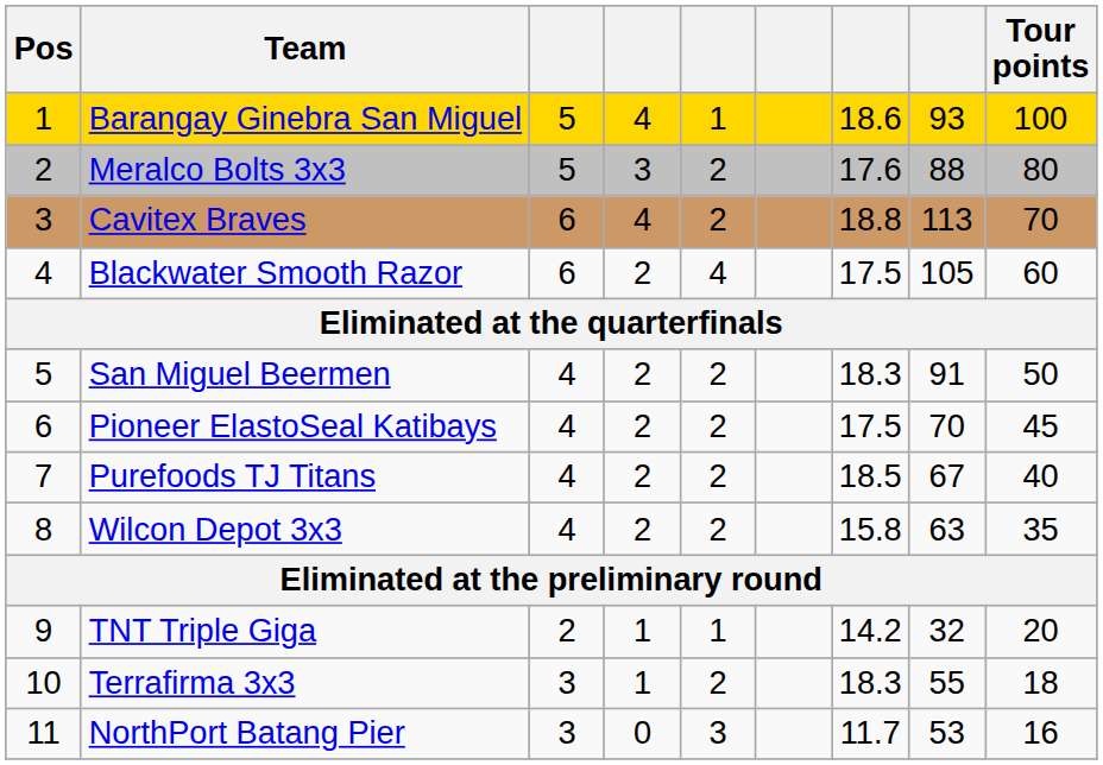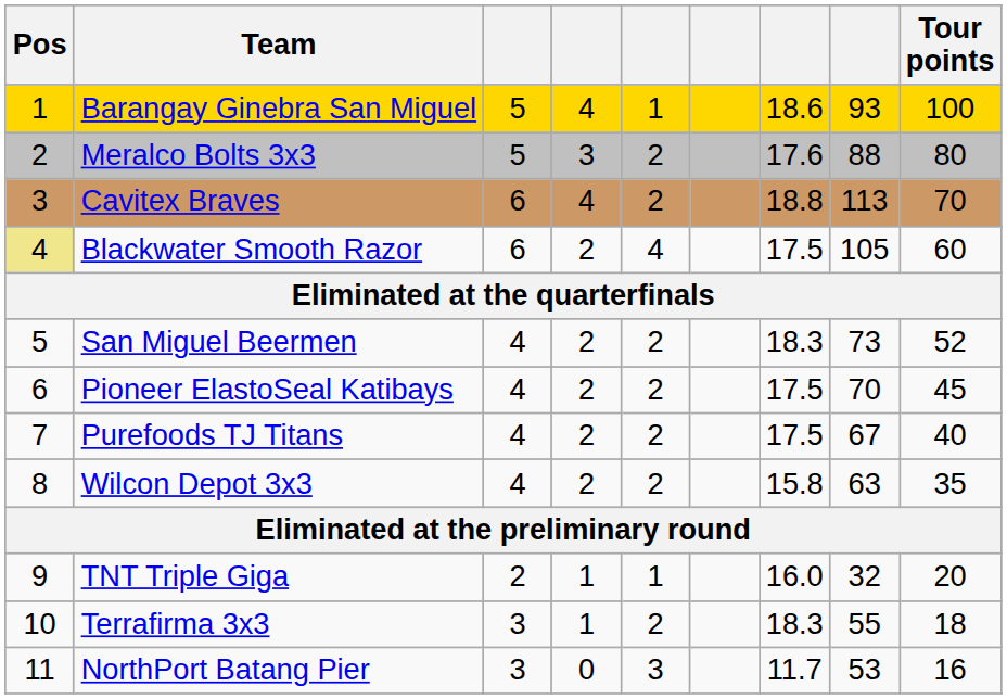Blackwater Smooth Razor | Pos: no background -> khaki background
San Miguel Beermen | column 8: 91 -> 73
San Miguel Beermen | Tour points: 50 -> 52
Purefoods TJ Titans | column 7: 18.5 -> 17.5
TNT Triple Giga | column 7: 14.2 -> 16.0
